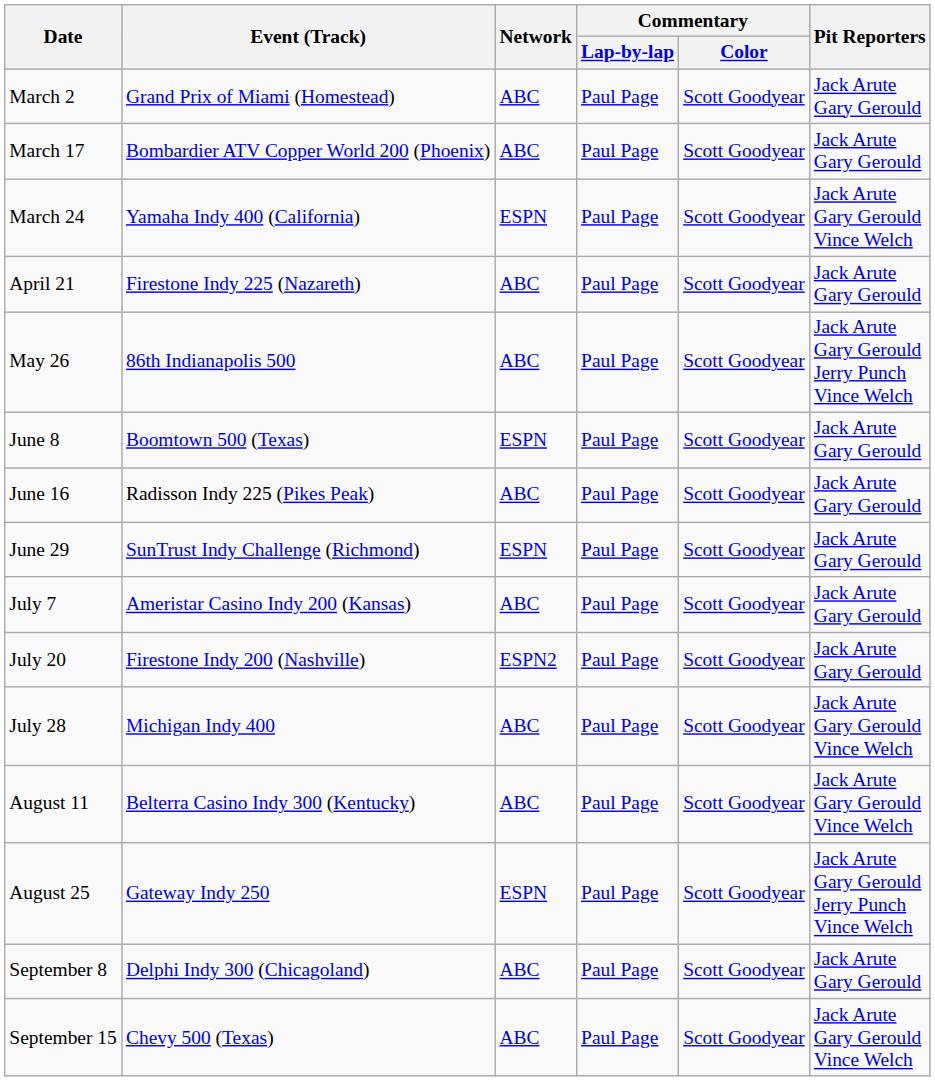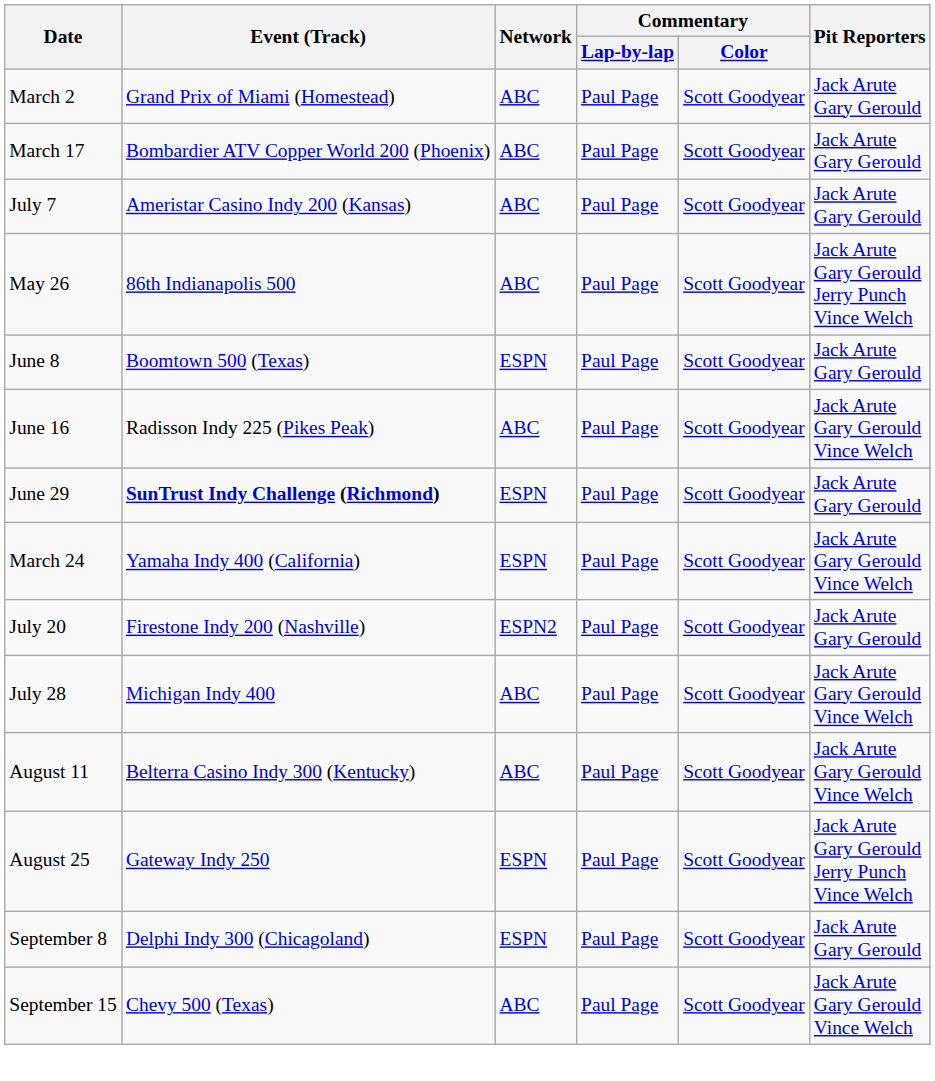rows swapped: March 24 <-> July 7
- row: April 21 | Firestone Indy 225 (Nazareth) | ABC | Paul Page | Scott Goodyear | Jack Arute Gary Gerould
June 16 | Pit Reporters: Jack Arute Gary Gerould -> Jack Arute Gary Gerould Vince Welch
June 29 | Event (Track): normal -> bold
September 8 | Network: ABC -> ESPN
